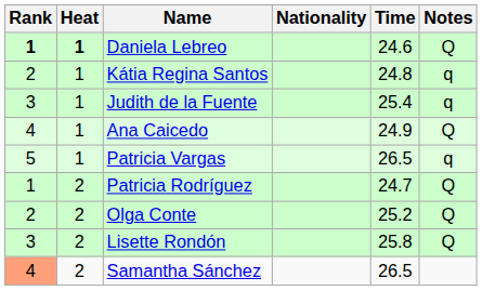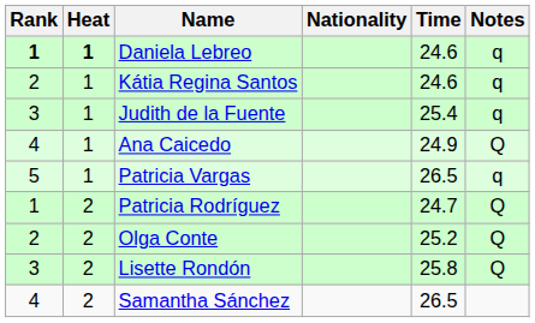Daniela Lebreo | Notes: Q -> q
Kátia Regina Santos | Time: 24.8 -> 24.6
Samantha Sánchez | Rank: lightsalmon background -> no background
